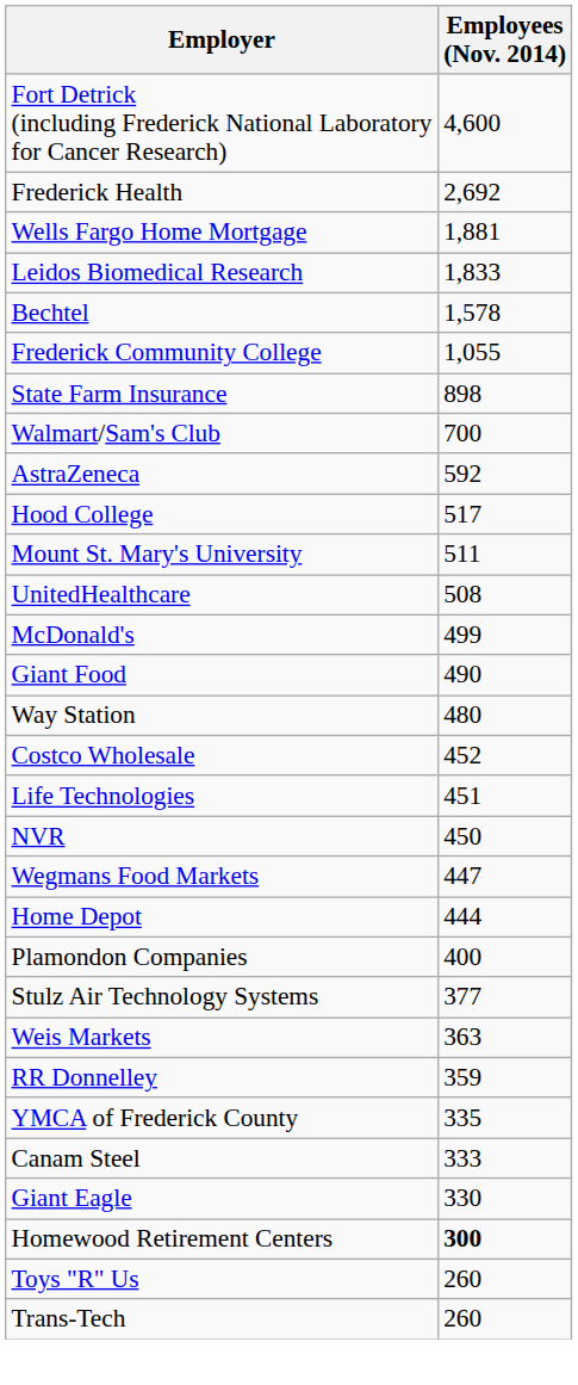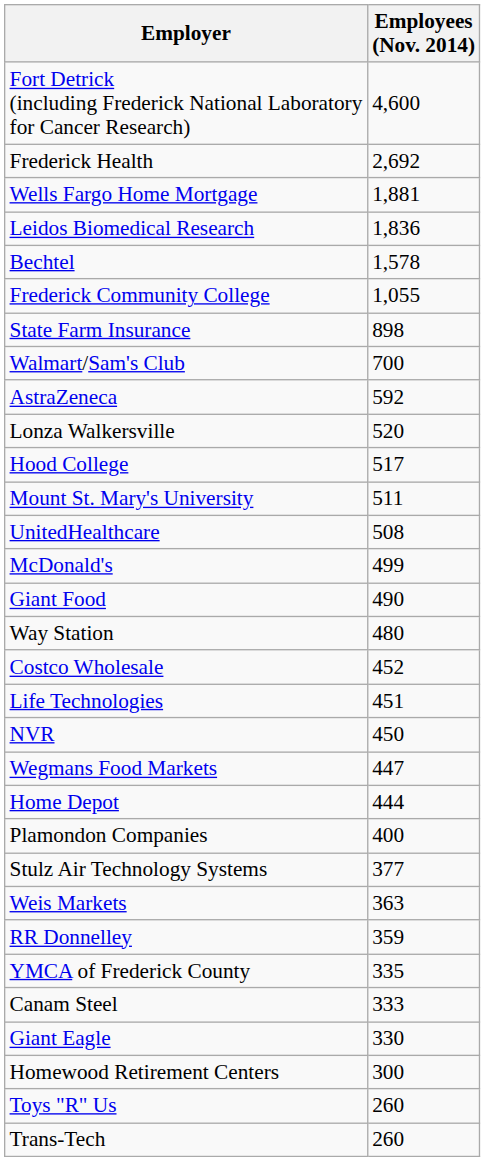Leidos Biomedical Research | Employees (Nov. 2014): 1,833 -> 1,836
+ row: Lonza Walkersville | 520
Homewood Retirement Centers | Employees (Nov. 2014): bold -> normal
